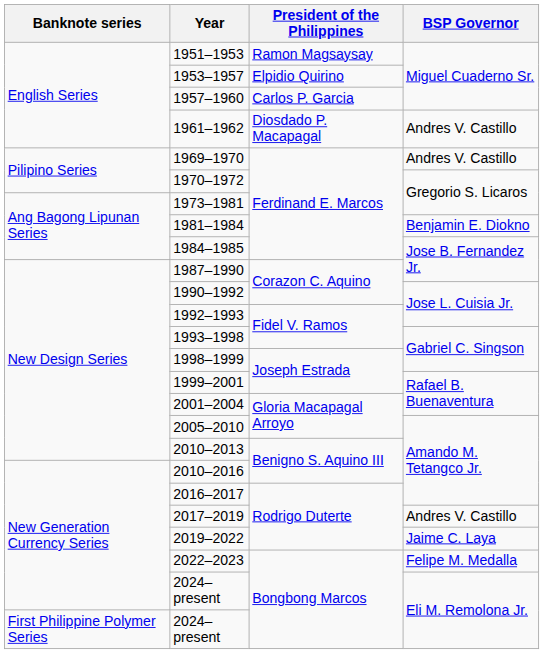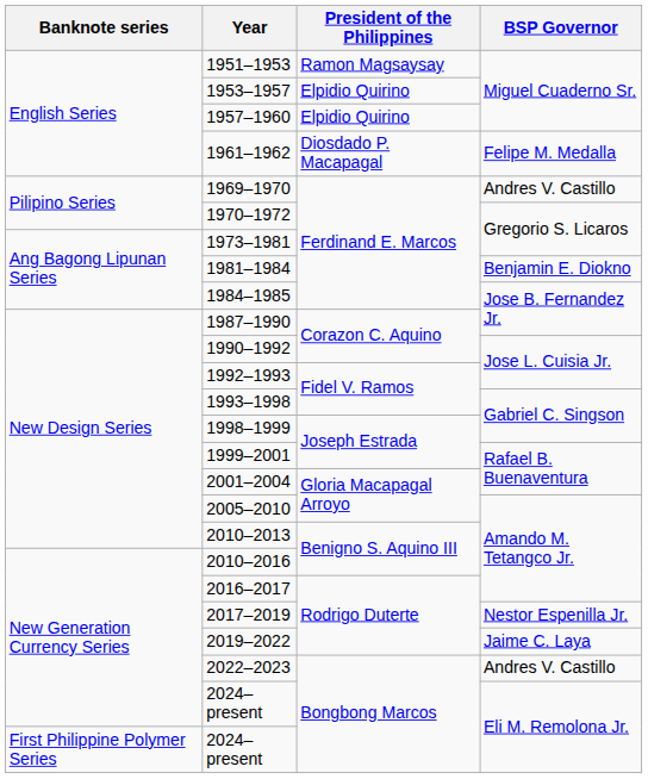1957–1960 | President of the Philippines: Carlos P. Garcia -> Elpidio Quirino
1961–1962 | BSP Governor: Andres V. Castillo -> Felipe M. Medalla
2017–2019 | BSP Governor: Andres V. Castillo -> Nestor Espenilla Jr.
2022–2023 | BSP Governor: Felipe M. Medalla -> Andres V. Castillo
